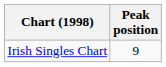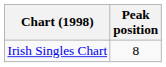Irish Singles Chart | Peak position: 9 -> 8
